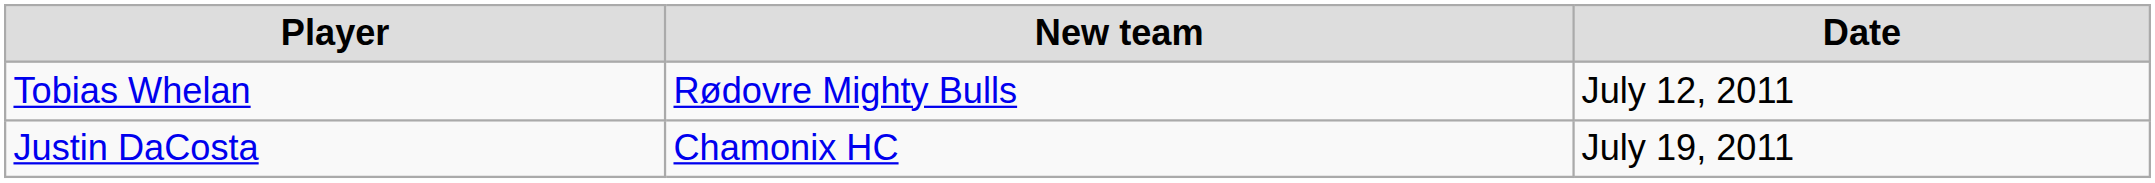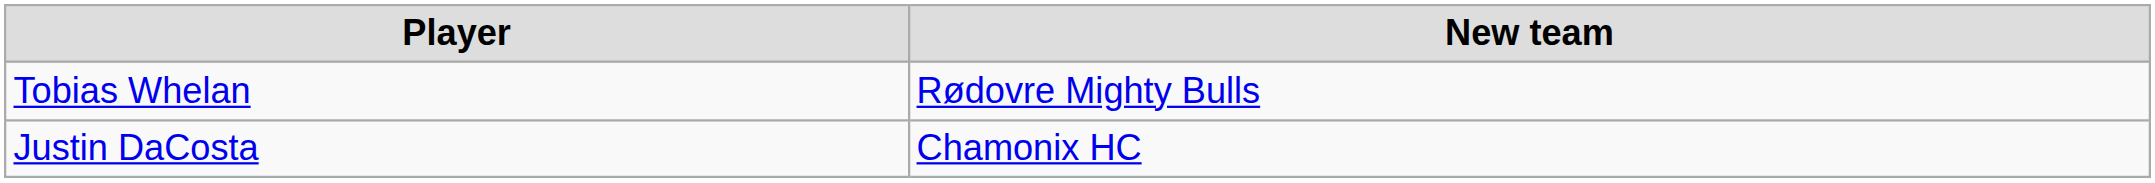- column: Date | July 12, 2011 | July 19, 2011
